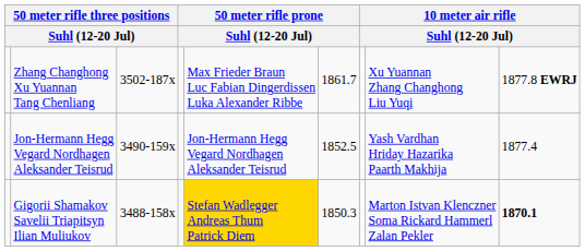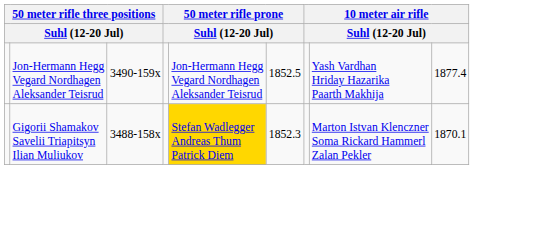- row: Zhang Changhong Xu Yuannan Tang Chenliang | 3502-187x | Max Frieder Braun Luc Fabian Dingerdissen Luka Alexander Ribbe | 1861.7 | Xu Yuannan Zhang Changhong Liu Yuqi | 1877.8 EWRJ
Gigorii Shamakov Savelii Triapitsyn Ilian Muliukov | column 6: 1850.3 -> 1852.3
Gigorii Shamakov Savelii Triapitsyn Ilian Muliukov | column 9: bold -> normal
